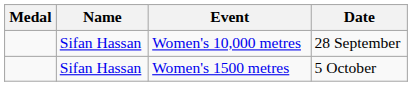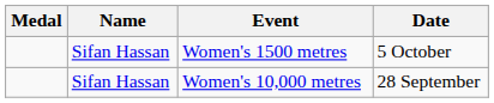rows swapped: Women's 10,000 metres <-> Women's 1500 metres
